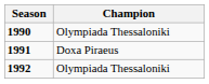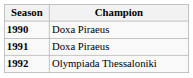1990 | Champion: Olympiada Thessaloniki -> Doxa Piraeus
